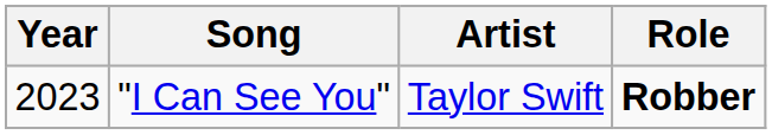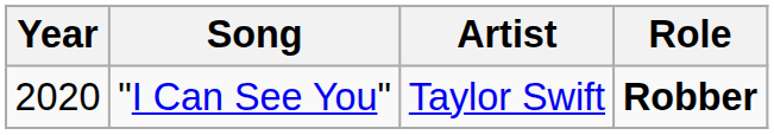"I Can See You" | Year: 2023 -> 2020
